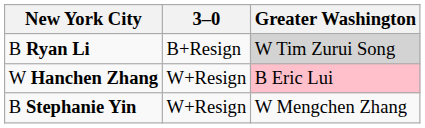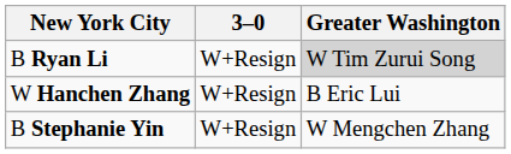B Ryan Li | 3–0: B+Resign -> W+Resign
W Hanchen Zhang | Greater Washington: pink background -> no background
